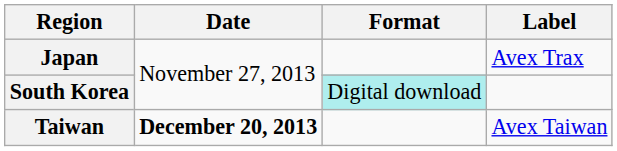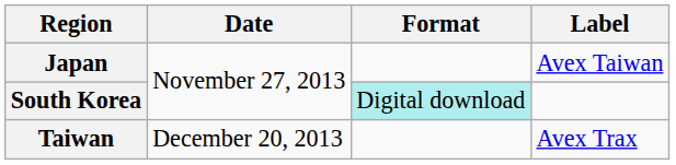Japan | Label: Avex Trax -> Avex Taiwan
Taiwan | Date: bold -> normal
Taiwan | Label: Avex Taiwan -> Avex Trax
